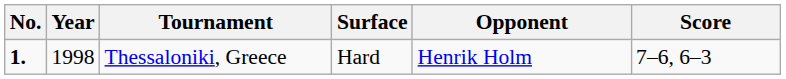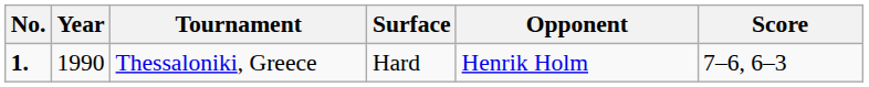Thessaloniki, Greece | Year: 1998 -> 1990
